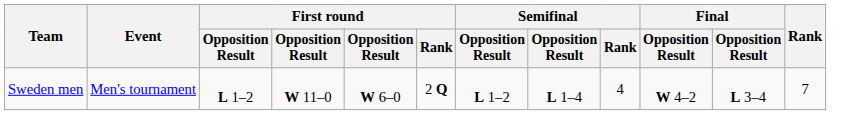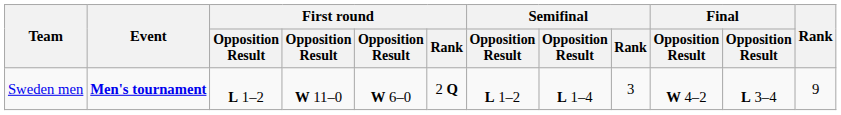Sweden men | Event: normal -> bold
Sweden men | Semifinal / Rank: 4 -> 3
Sweden men | Rank: 7 -> 9
